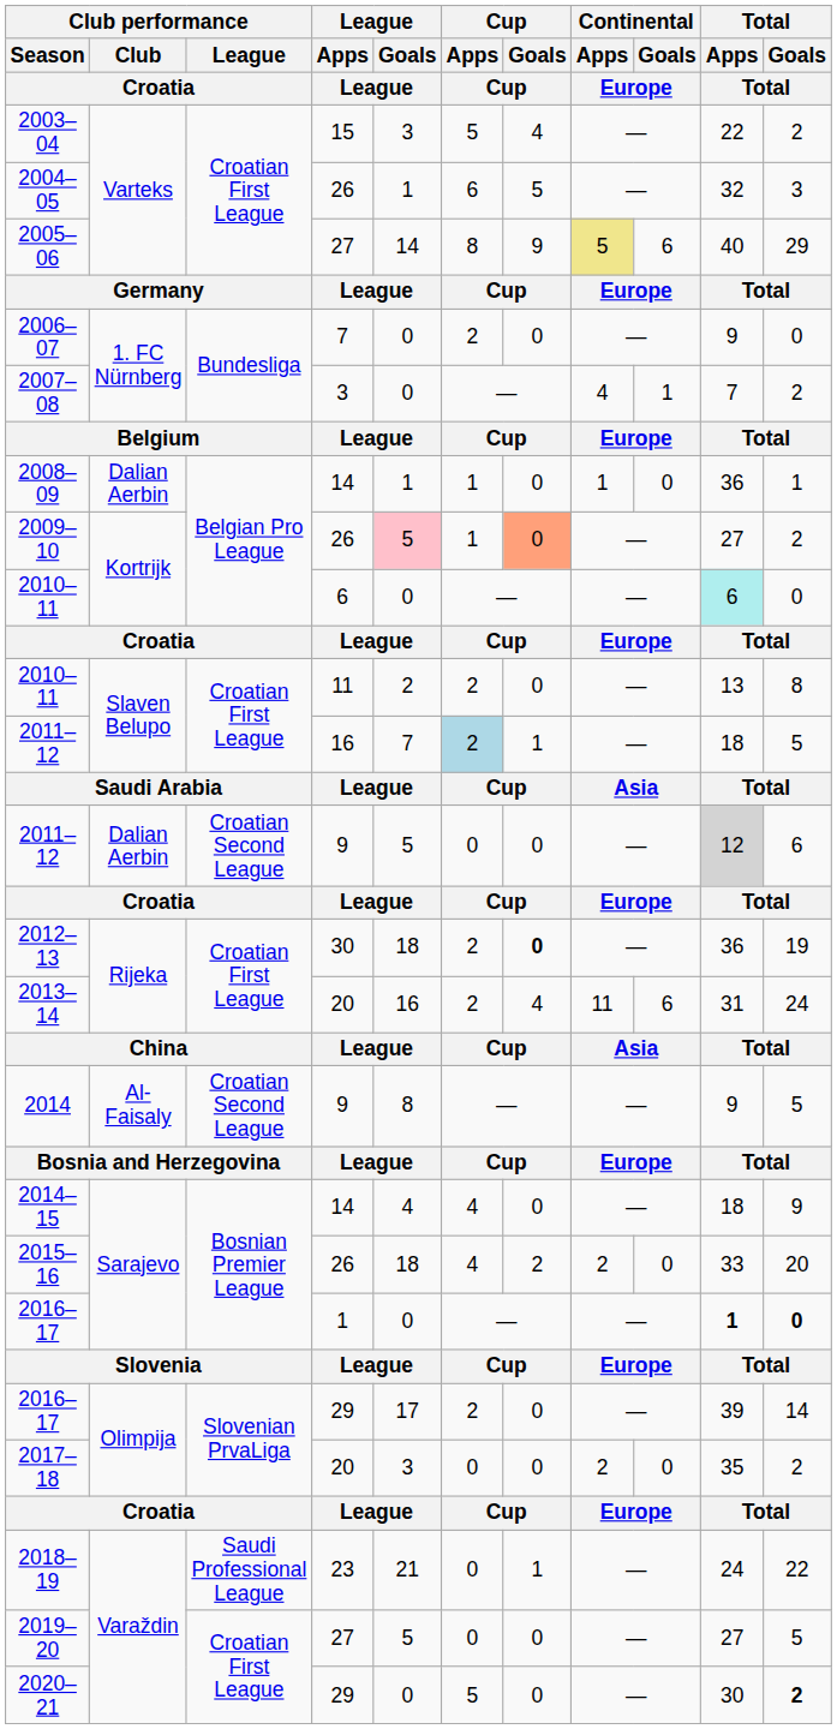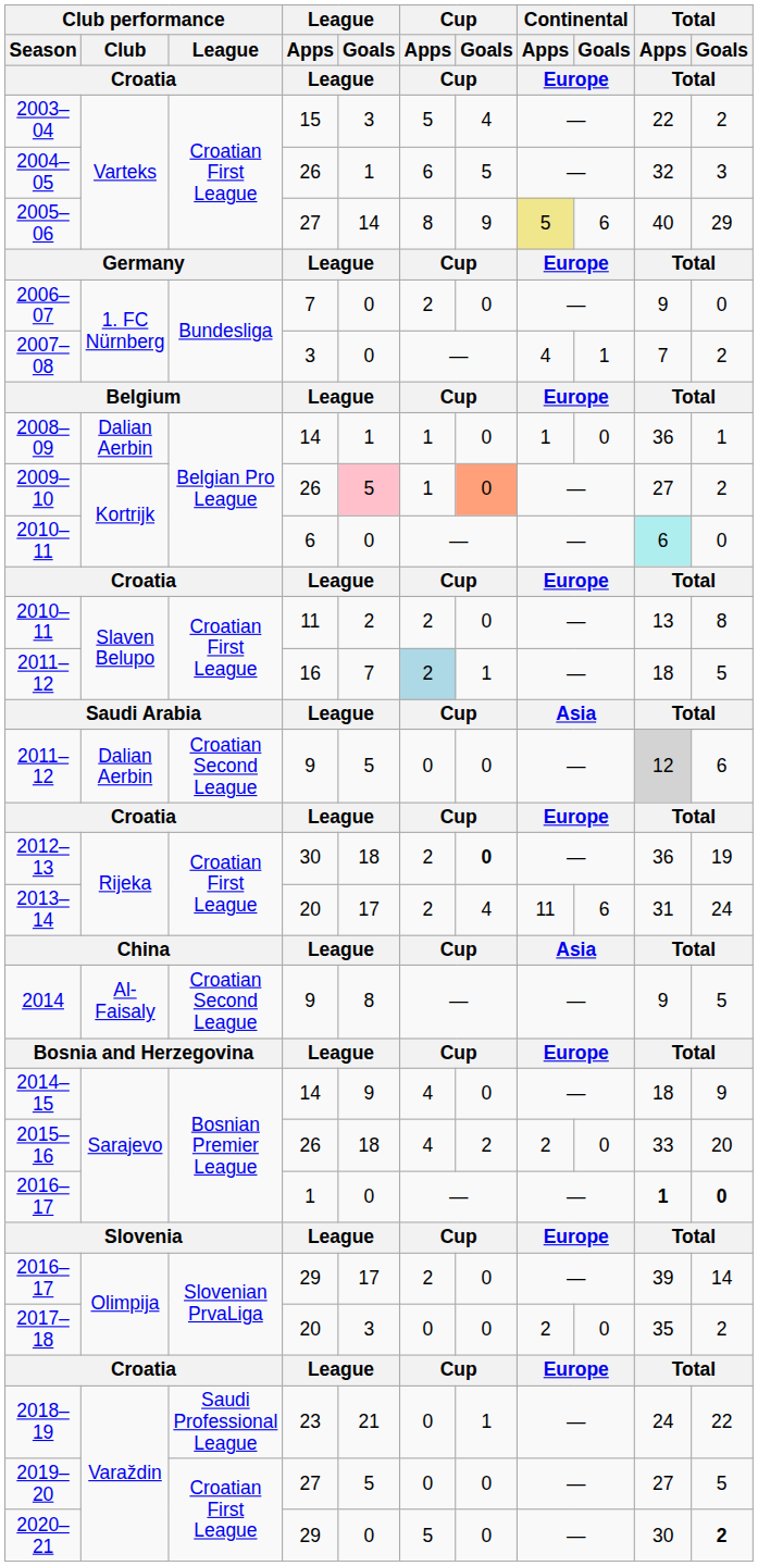2013–14 | League / Goals / League: 16 -> 17
2014–15 | League / Goals / League: 4 -> 9
